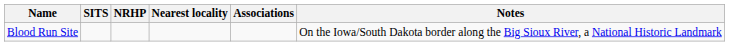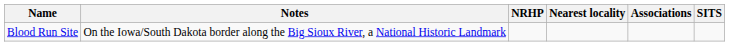columns swapped: SITS <-> Notes
